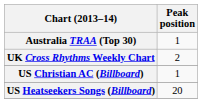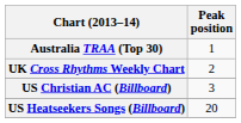US Christian AC (Billboard) | Peak position: 1 -> 3
